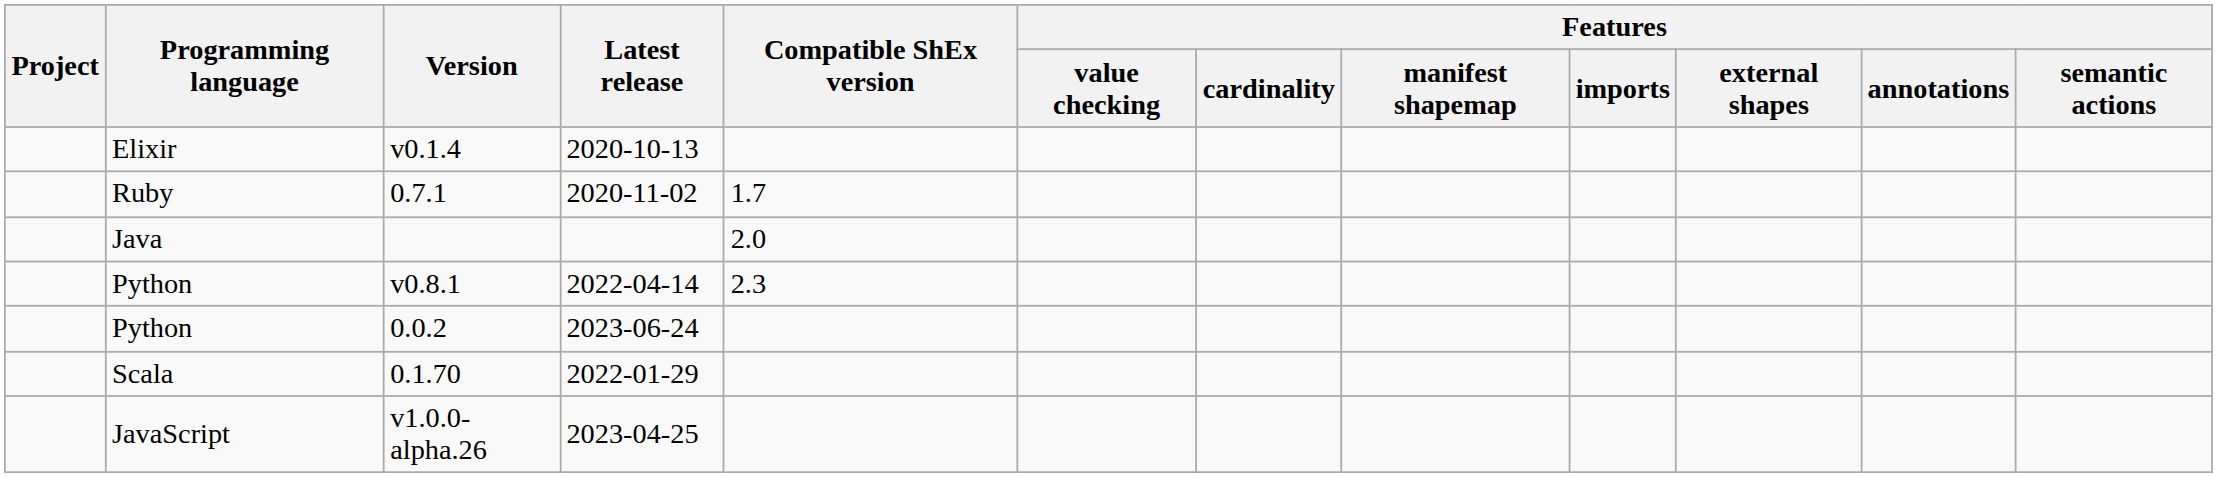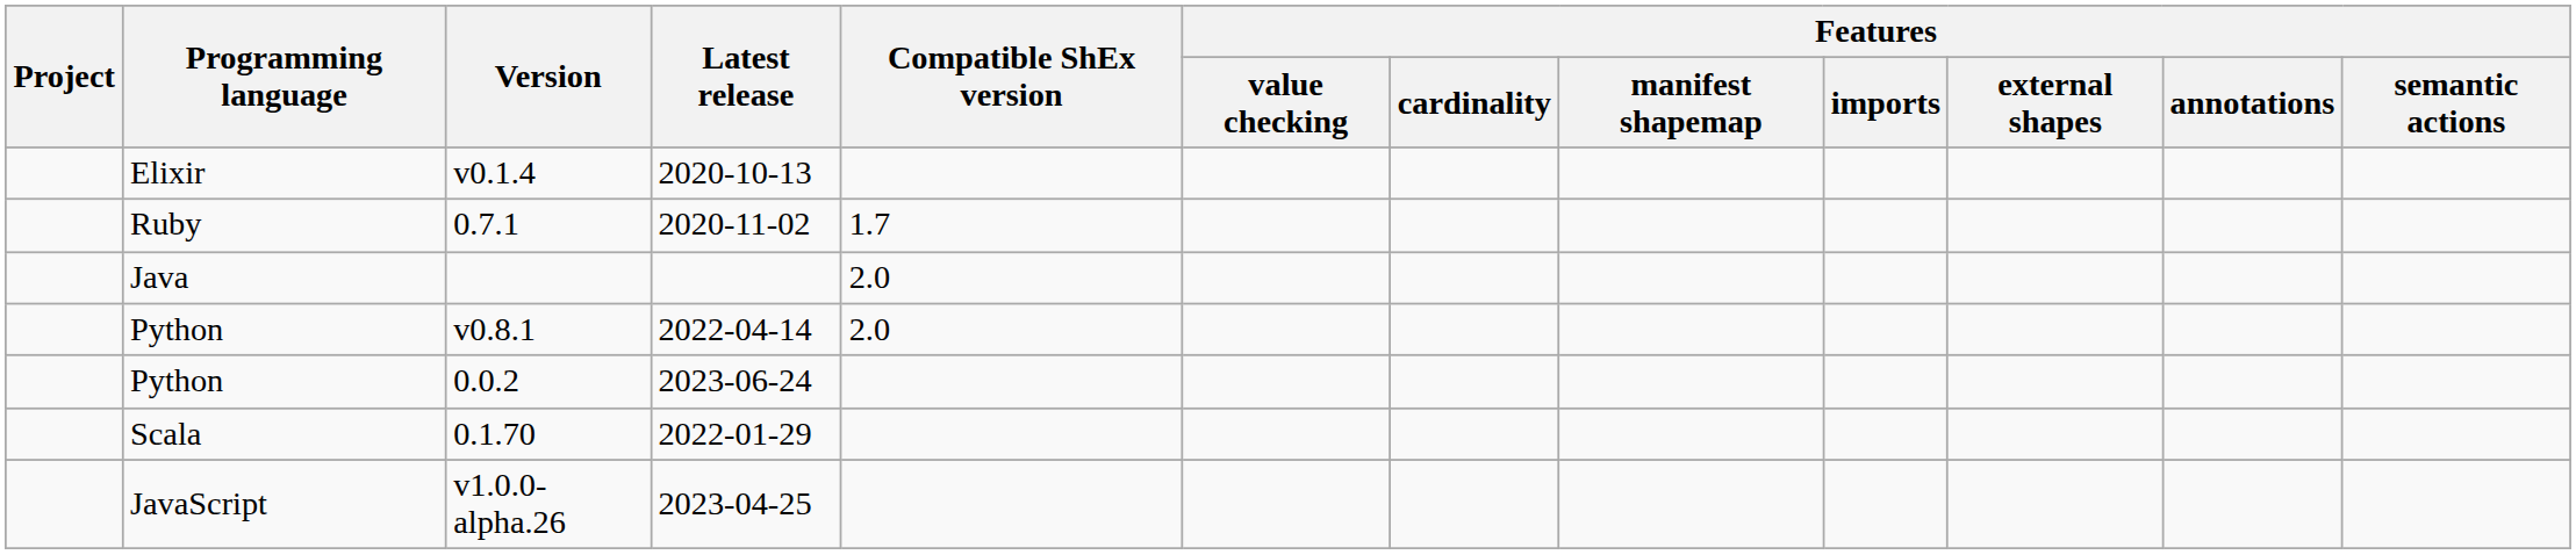v0.8.1 | Compatible ShEx version: 2.3 -> 2.0
